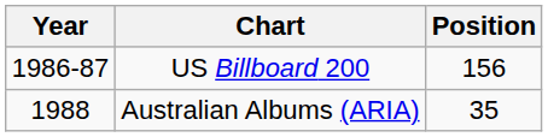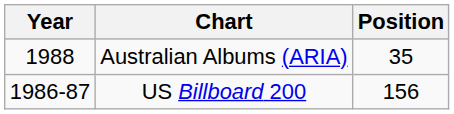rows swapped: US Billboard 200 <-> Australian Albums (ARIA)
